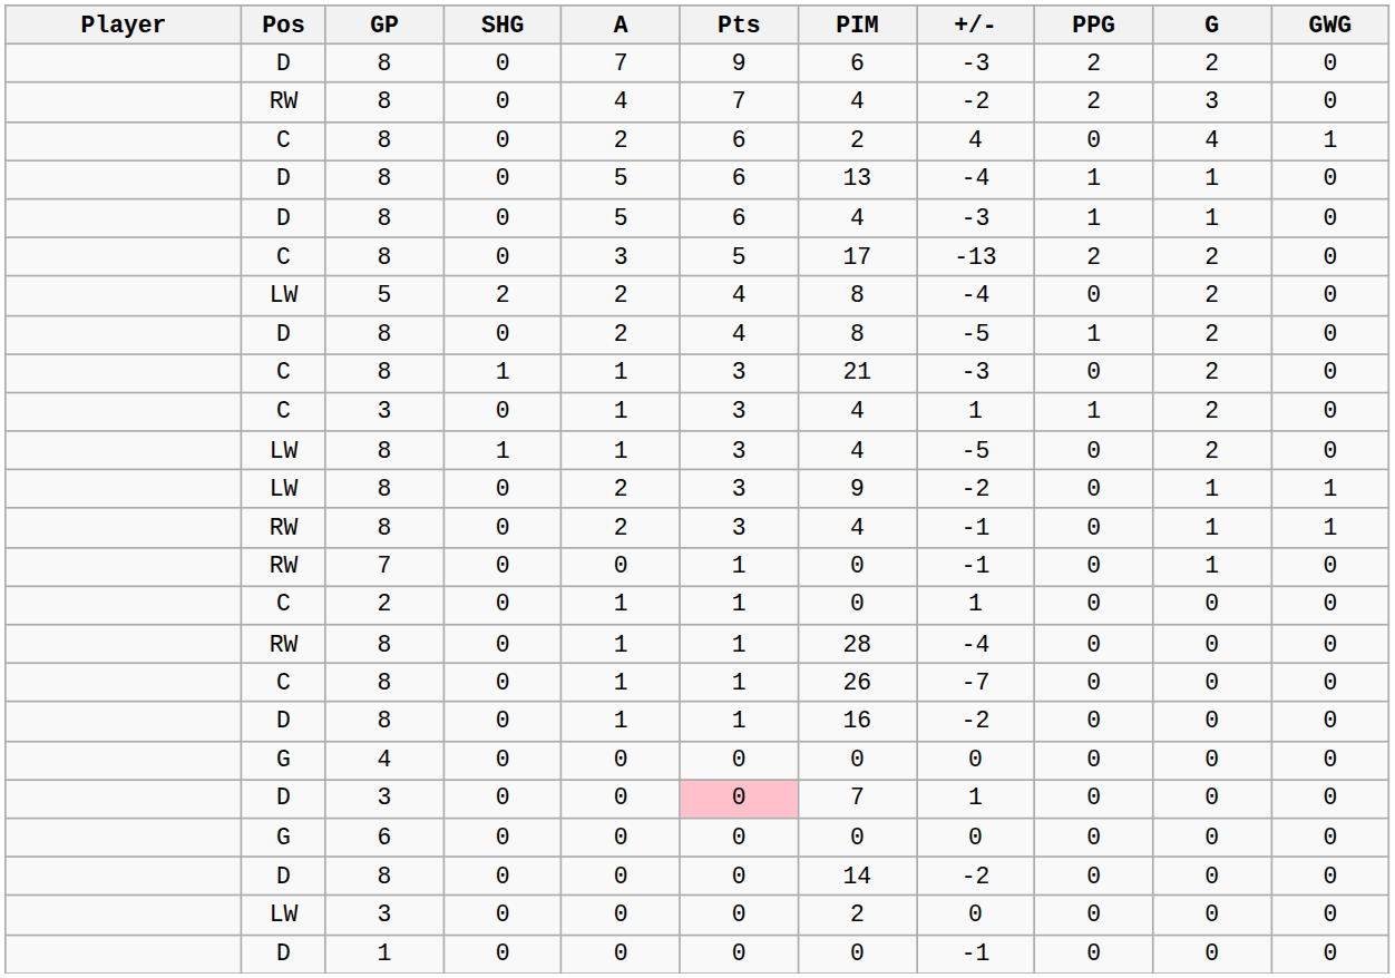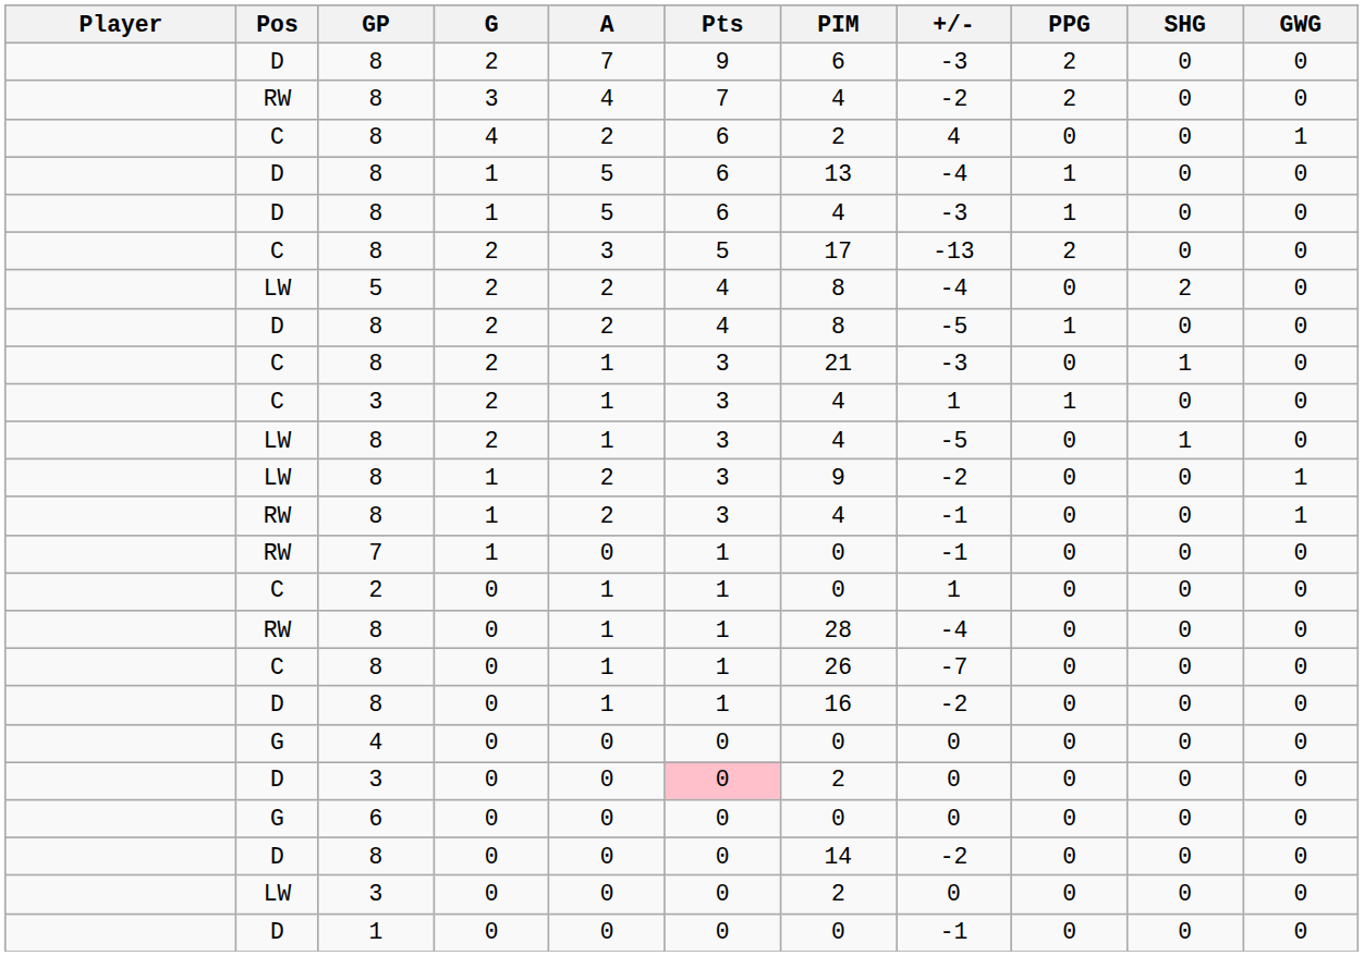columns swapped: G <-> SHG
D / 3 | PIM: 7 -> 2
D / 3 | +/-: 1 -> 0
